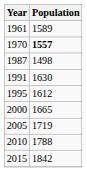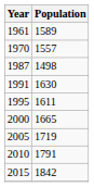1970 | Population: bold -> normal
1995 | Population: 1612 -> 1611
2010 | Population: 1788 -> 1791
